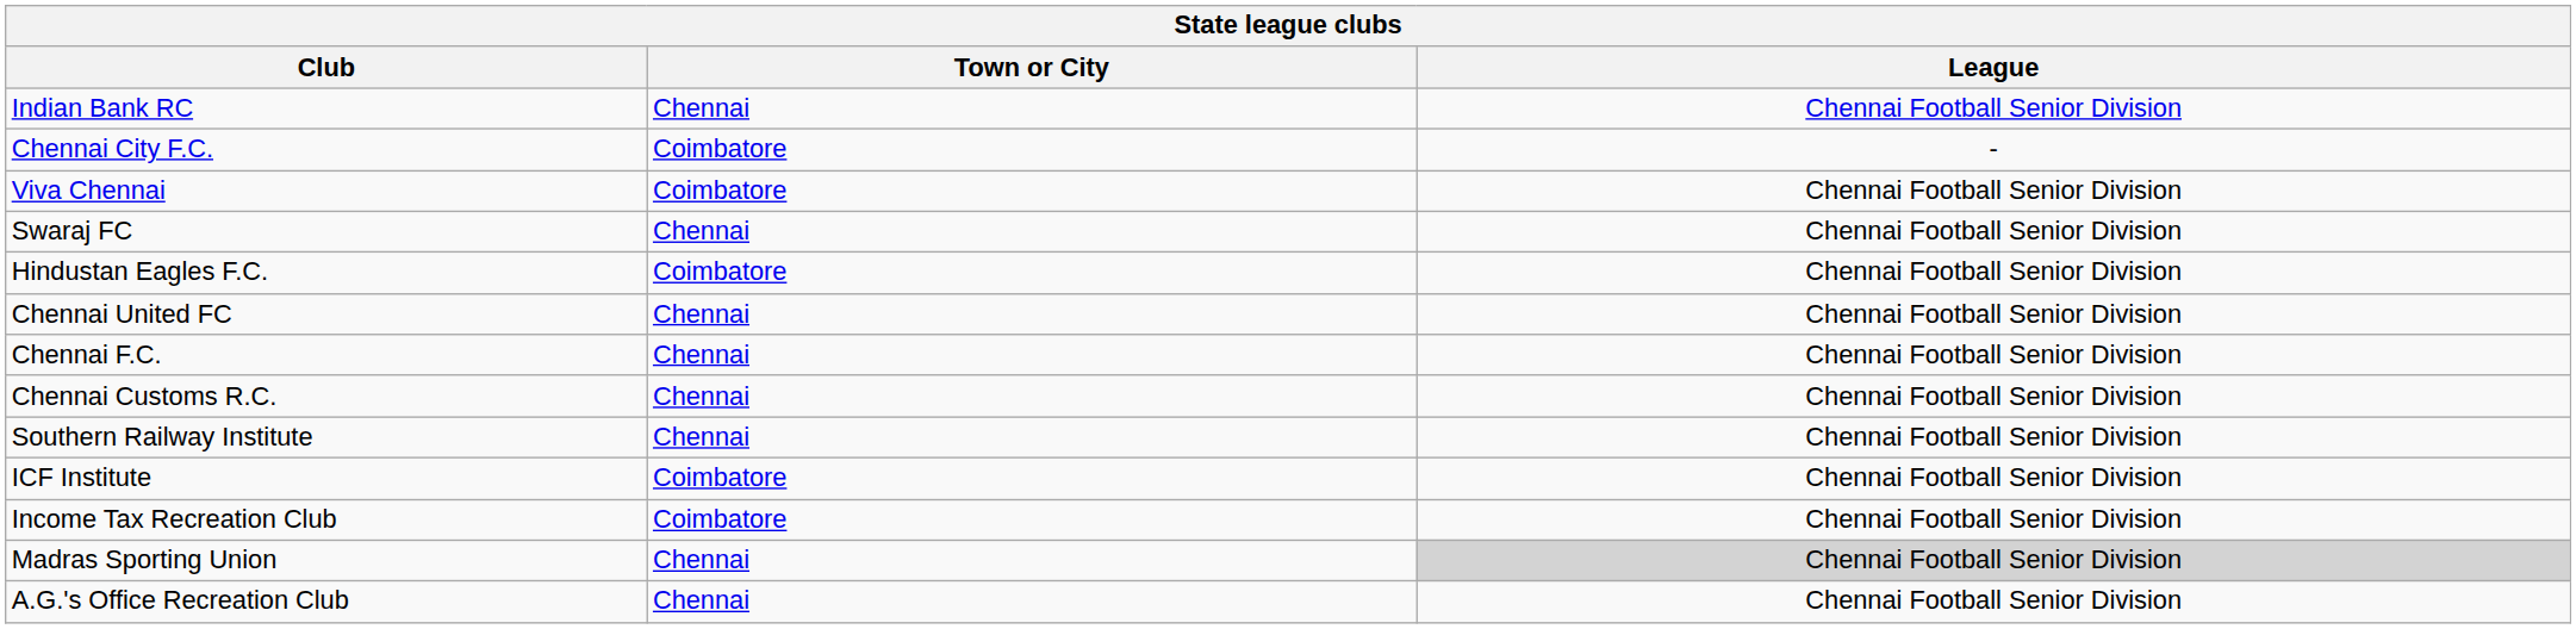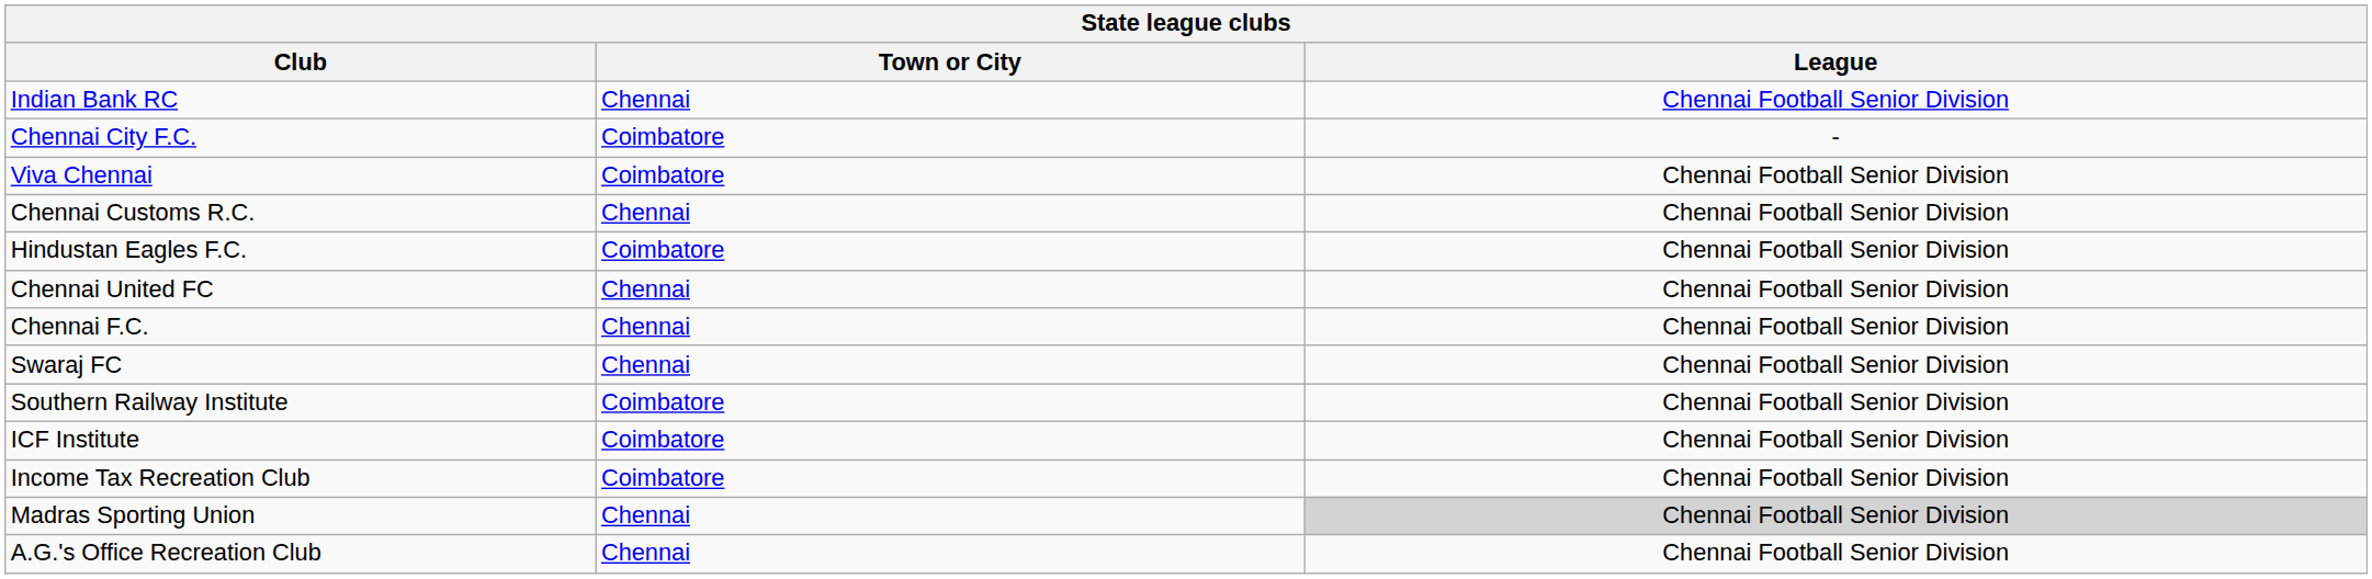rows swapped: Swaraj FC <-> Chennai Customs R.C.
Southern Railway Institute | Town or City: Chennai -> Coimbatore
